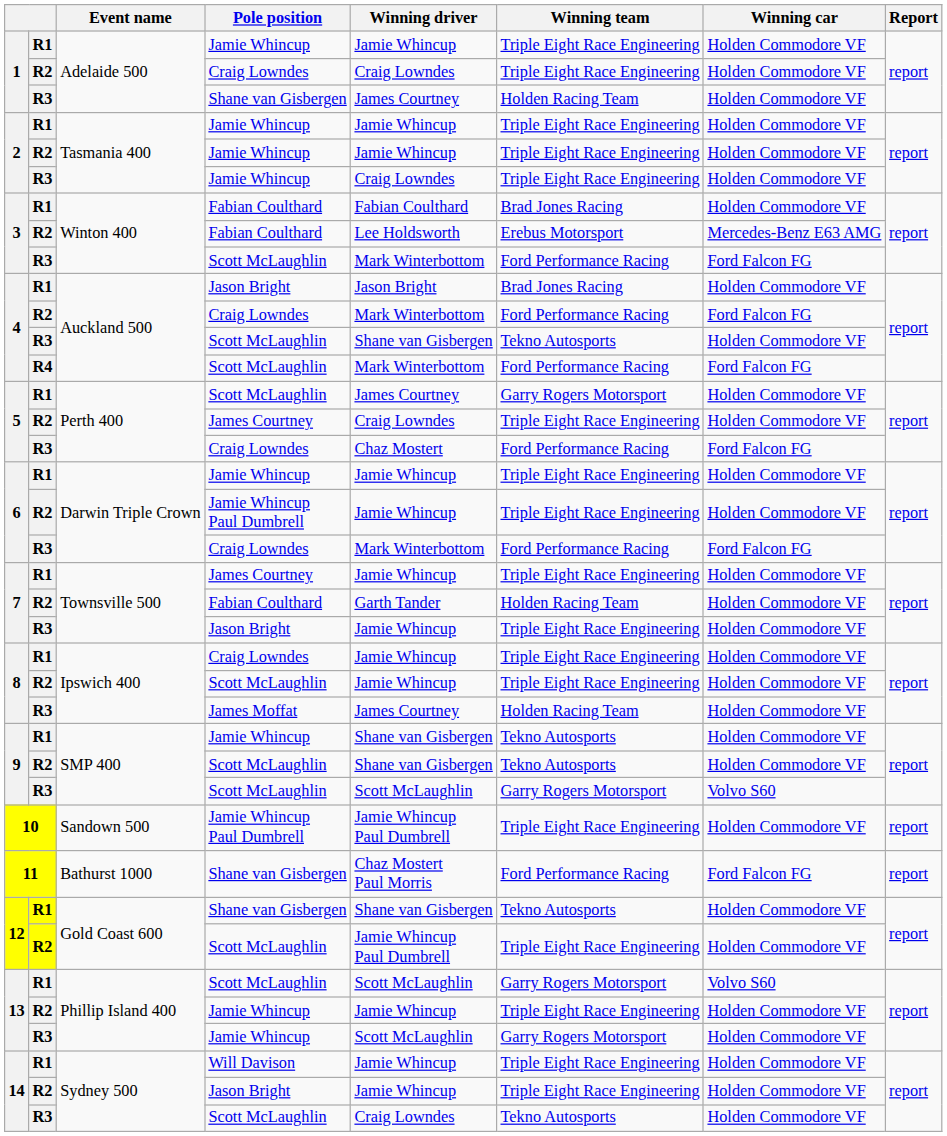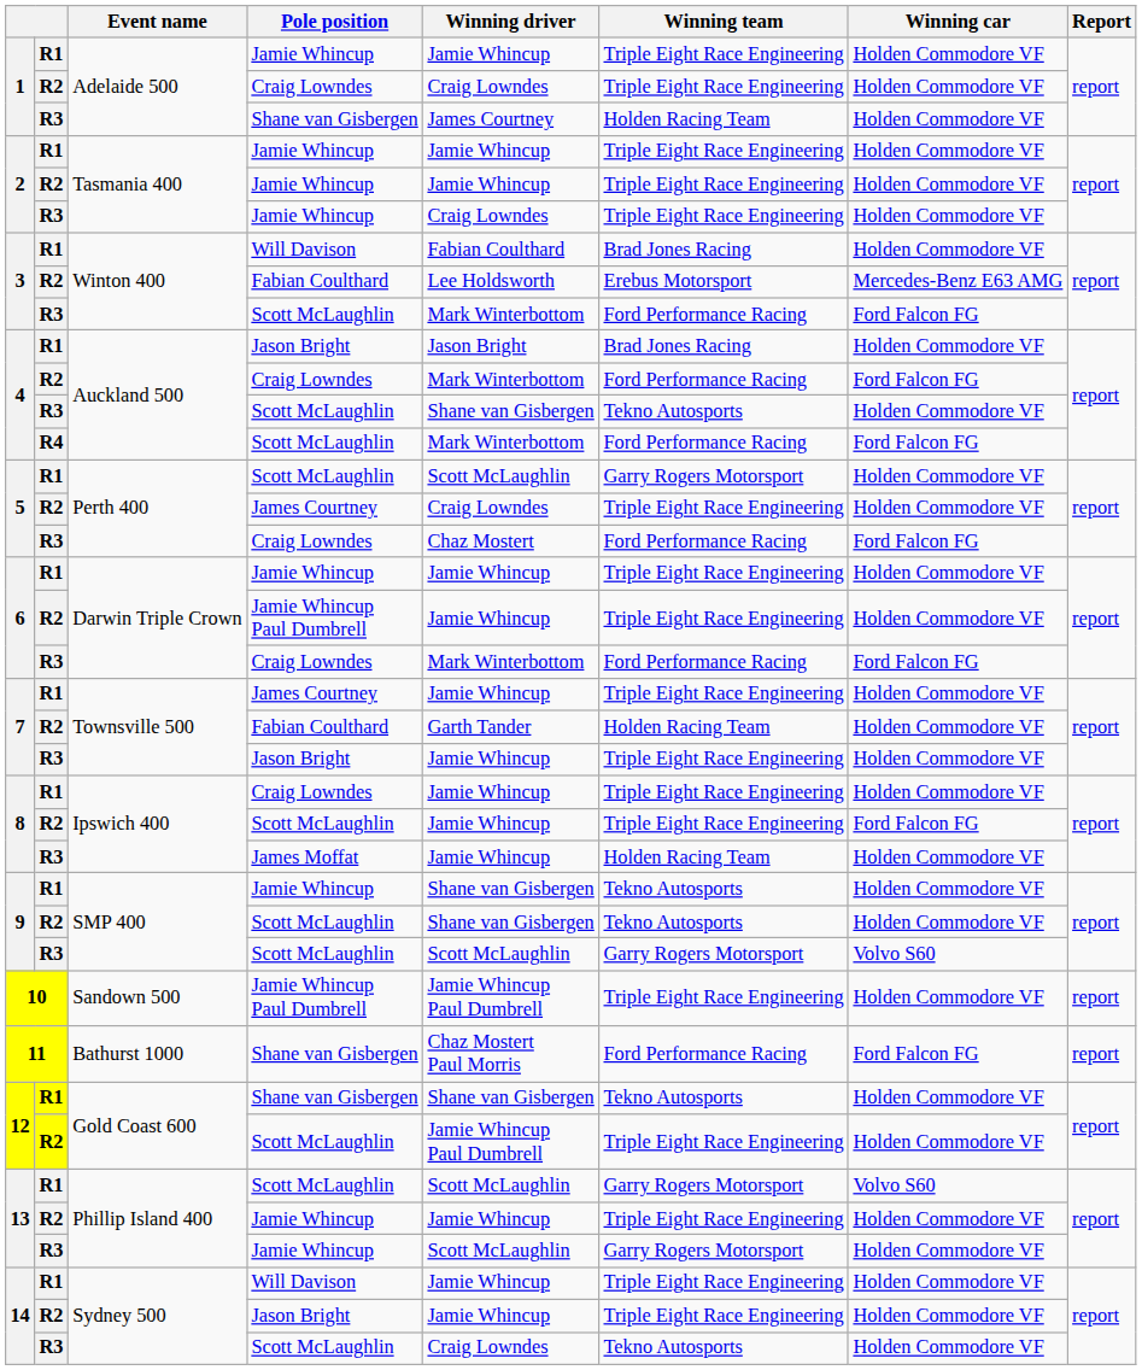3 / R1 | Pole position: Fabian Coulthard -> Will Davison
5 / R1 | Winning driver: James Courtney -> Scott McLaughlin
8 / R2 | Winning car: Holden Commodore VF -> Ford Falcon FG
8 / R3 | Winning driver: James Courtney -> Jamie Whincup
